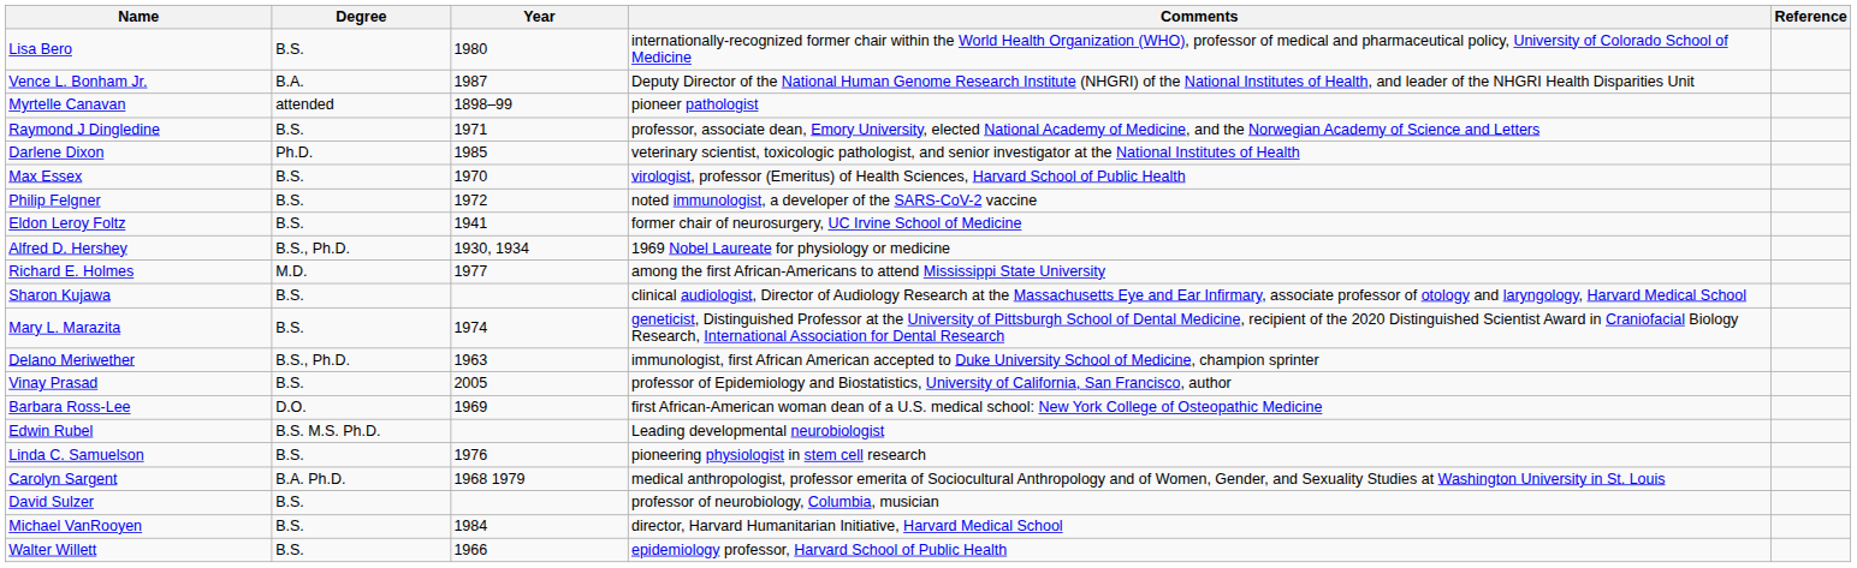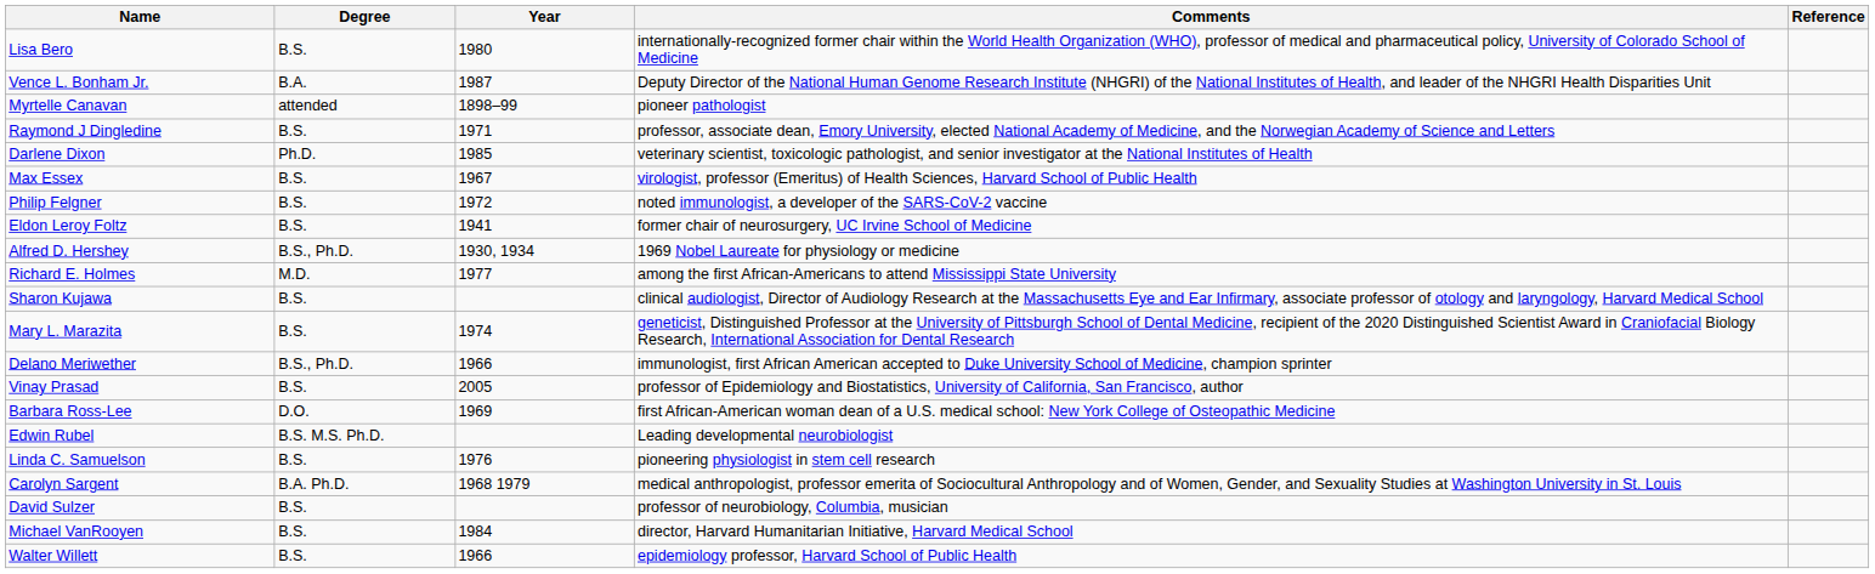Max Essex | Year: 1970 -> 1967
Delano Meriwether | Year: 1963 -> 1966
